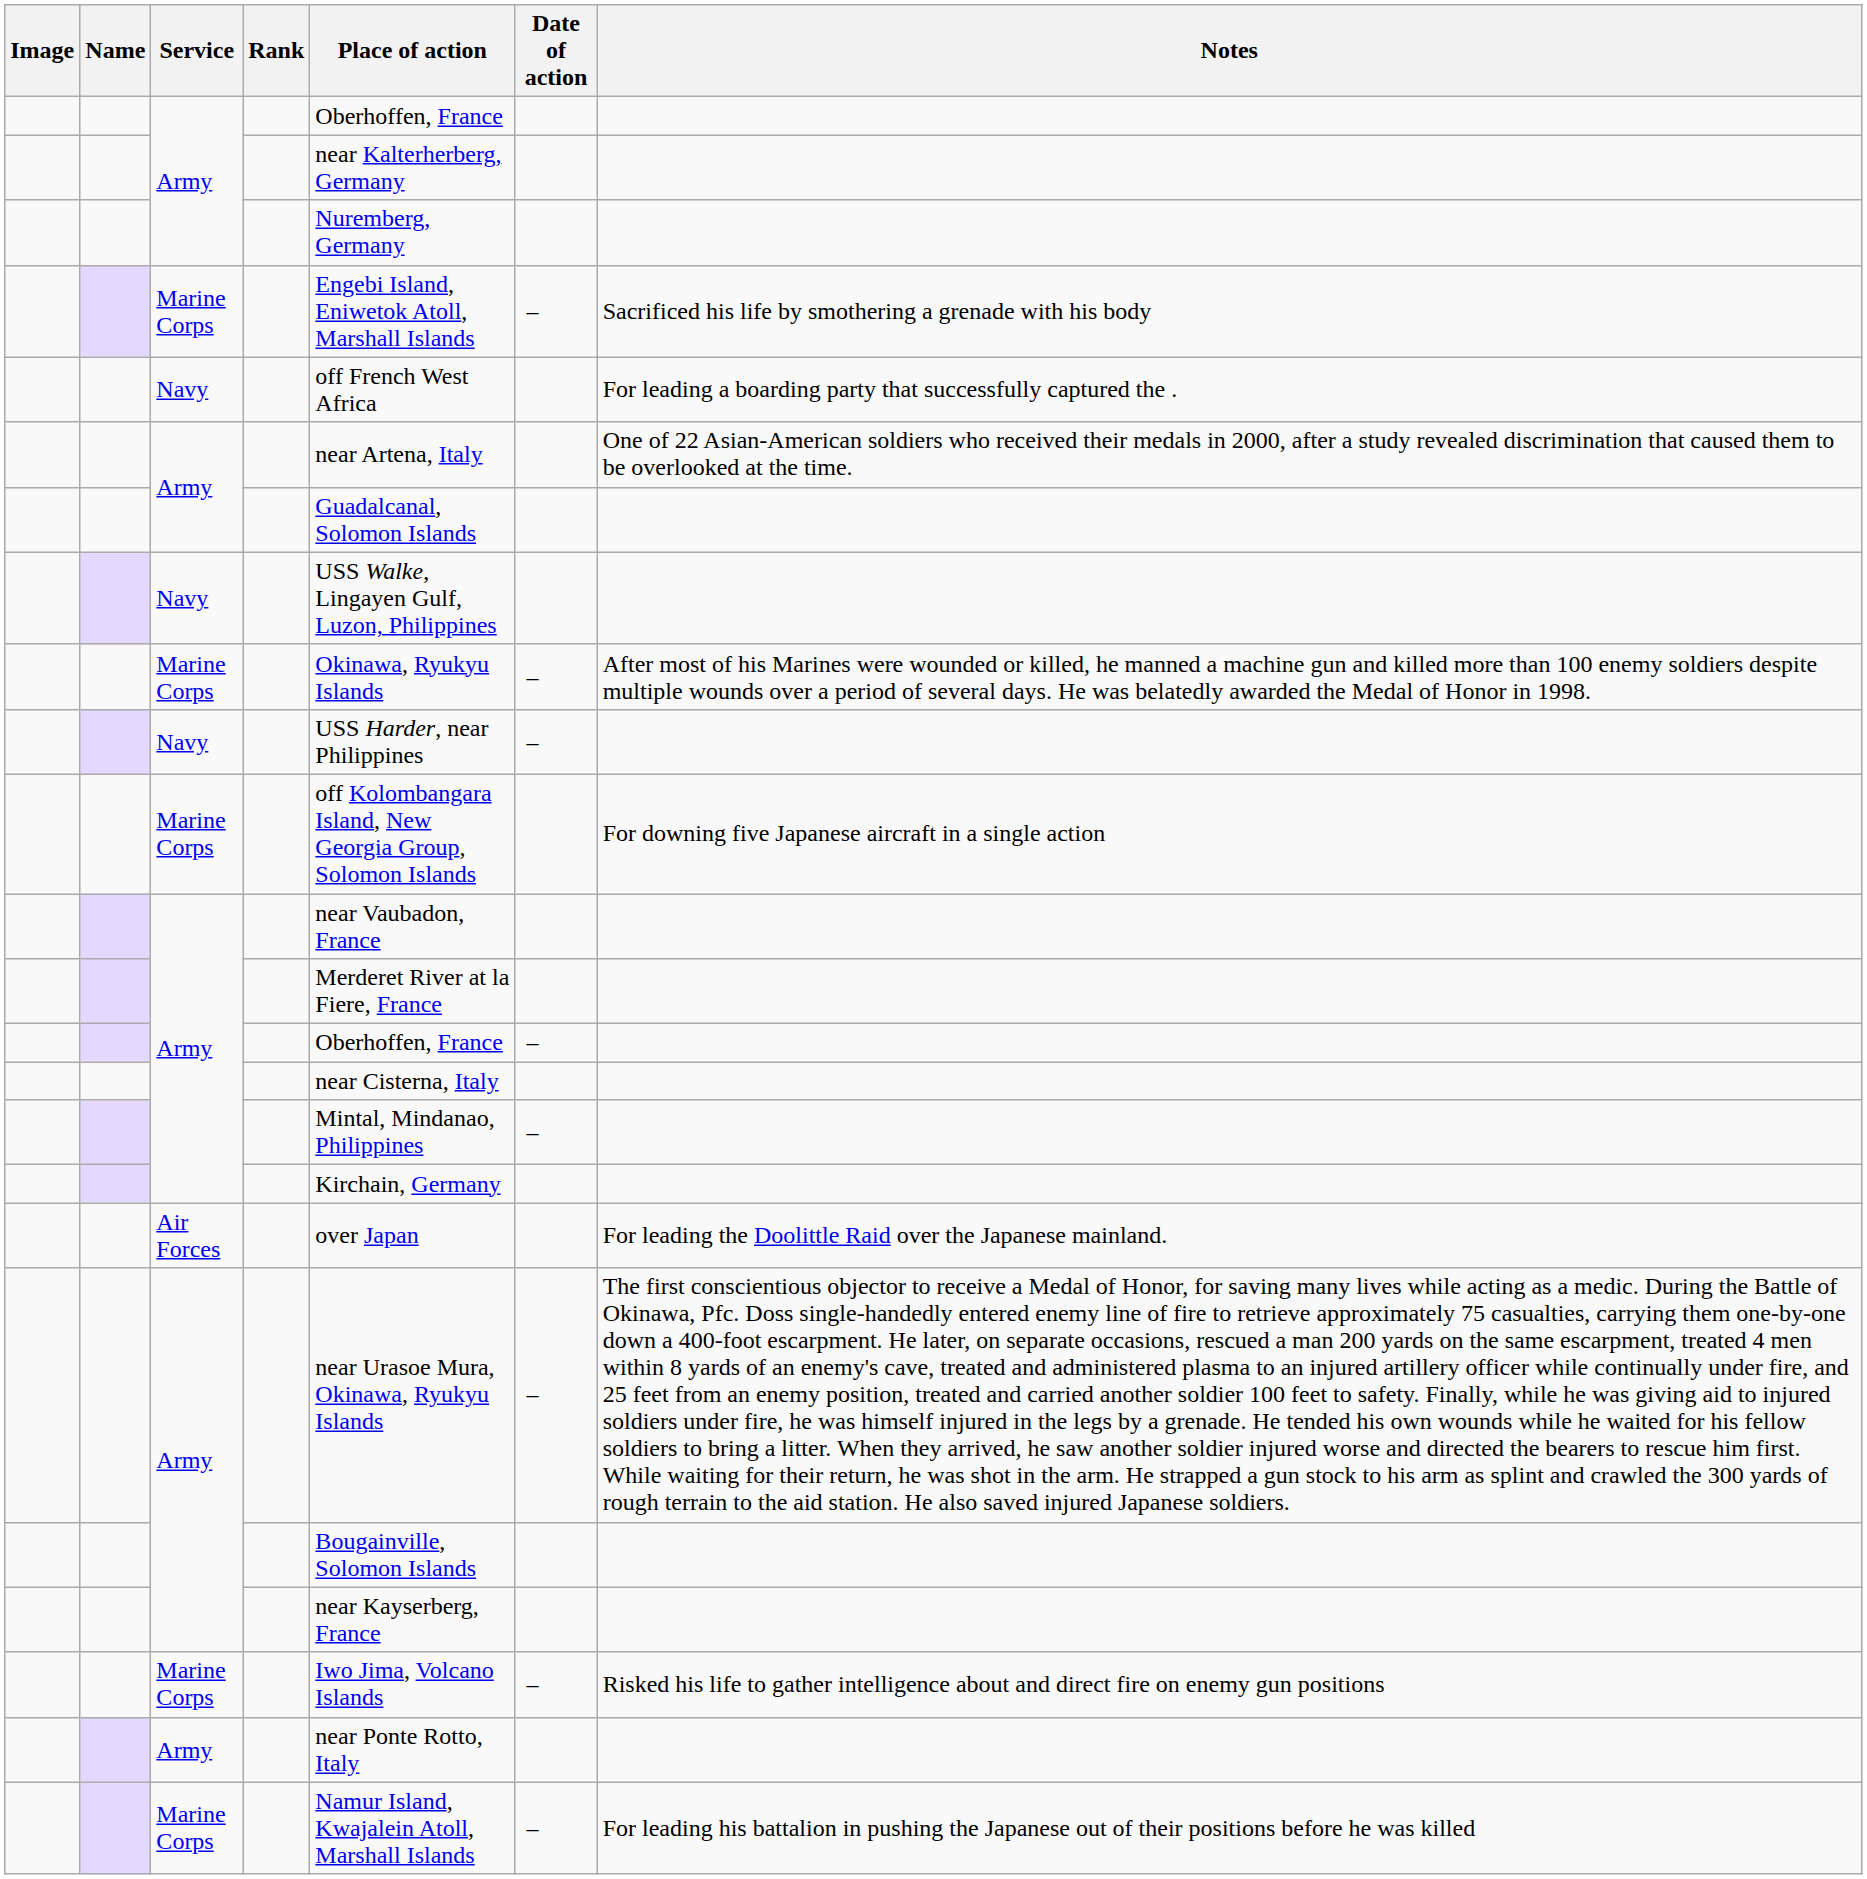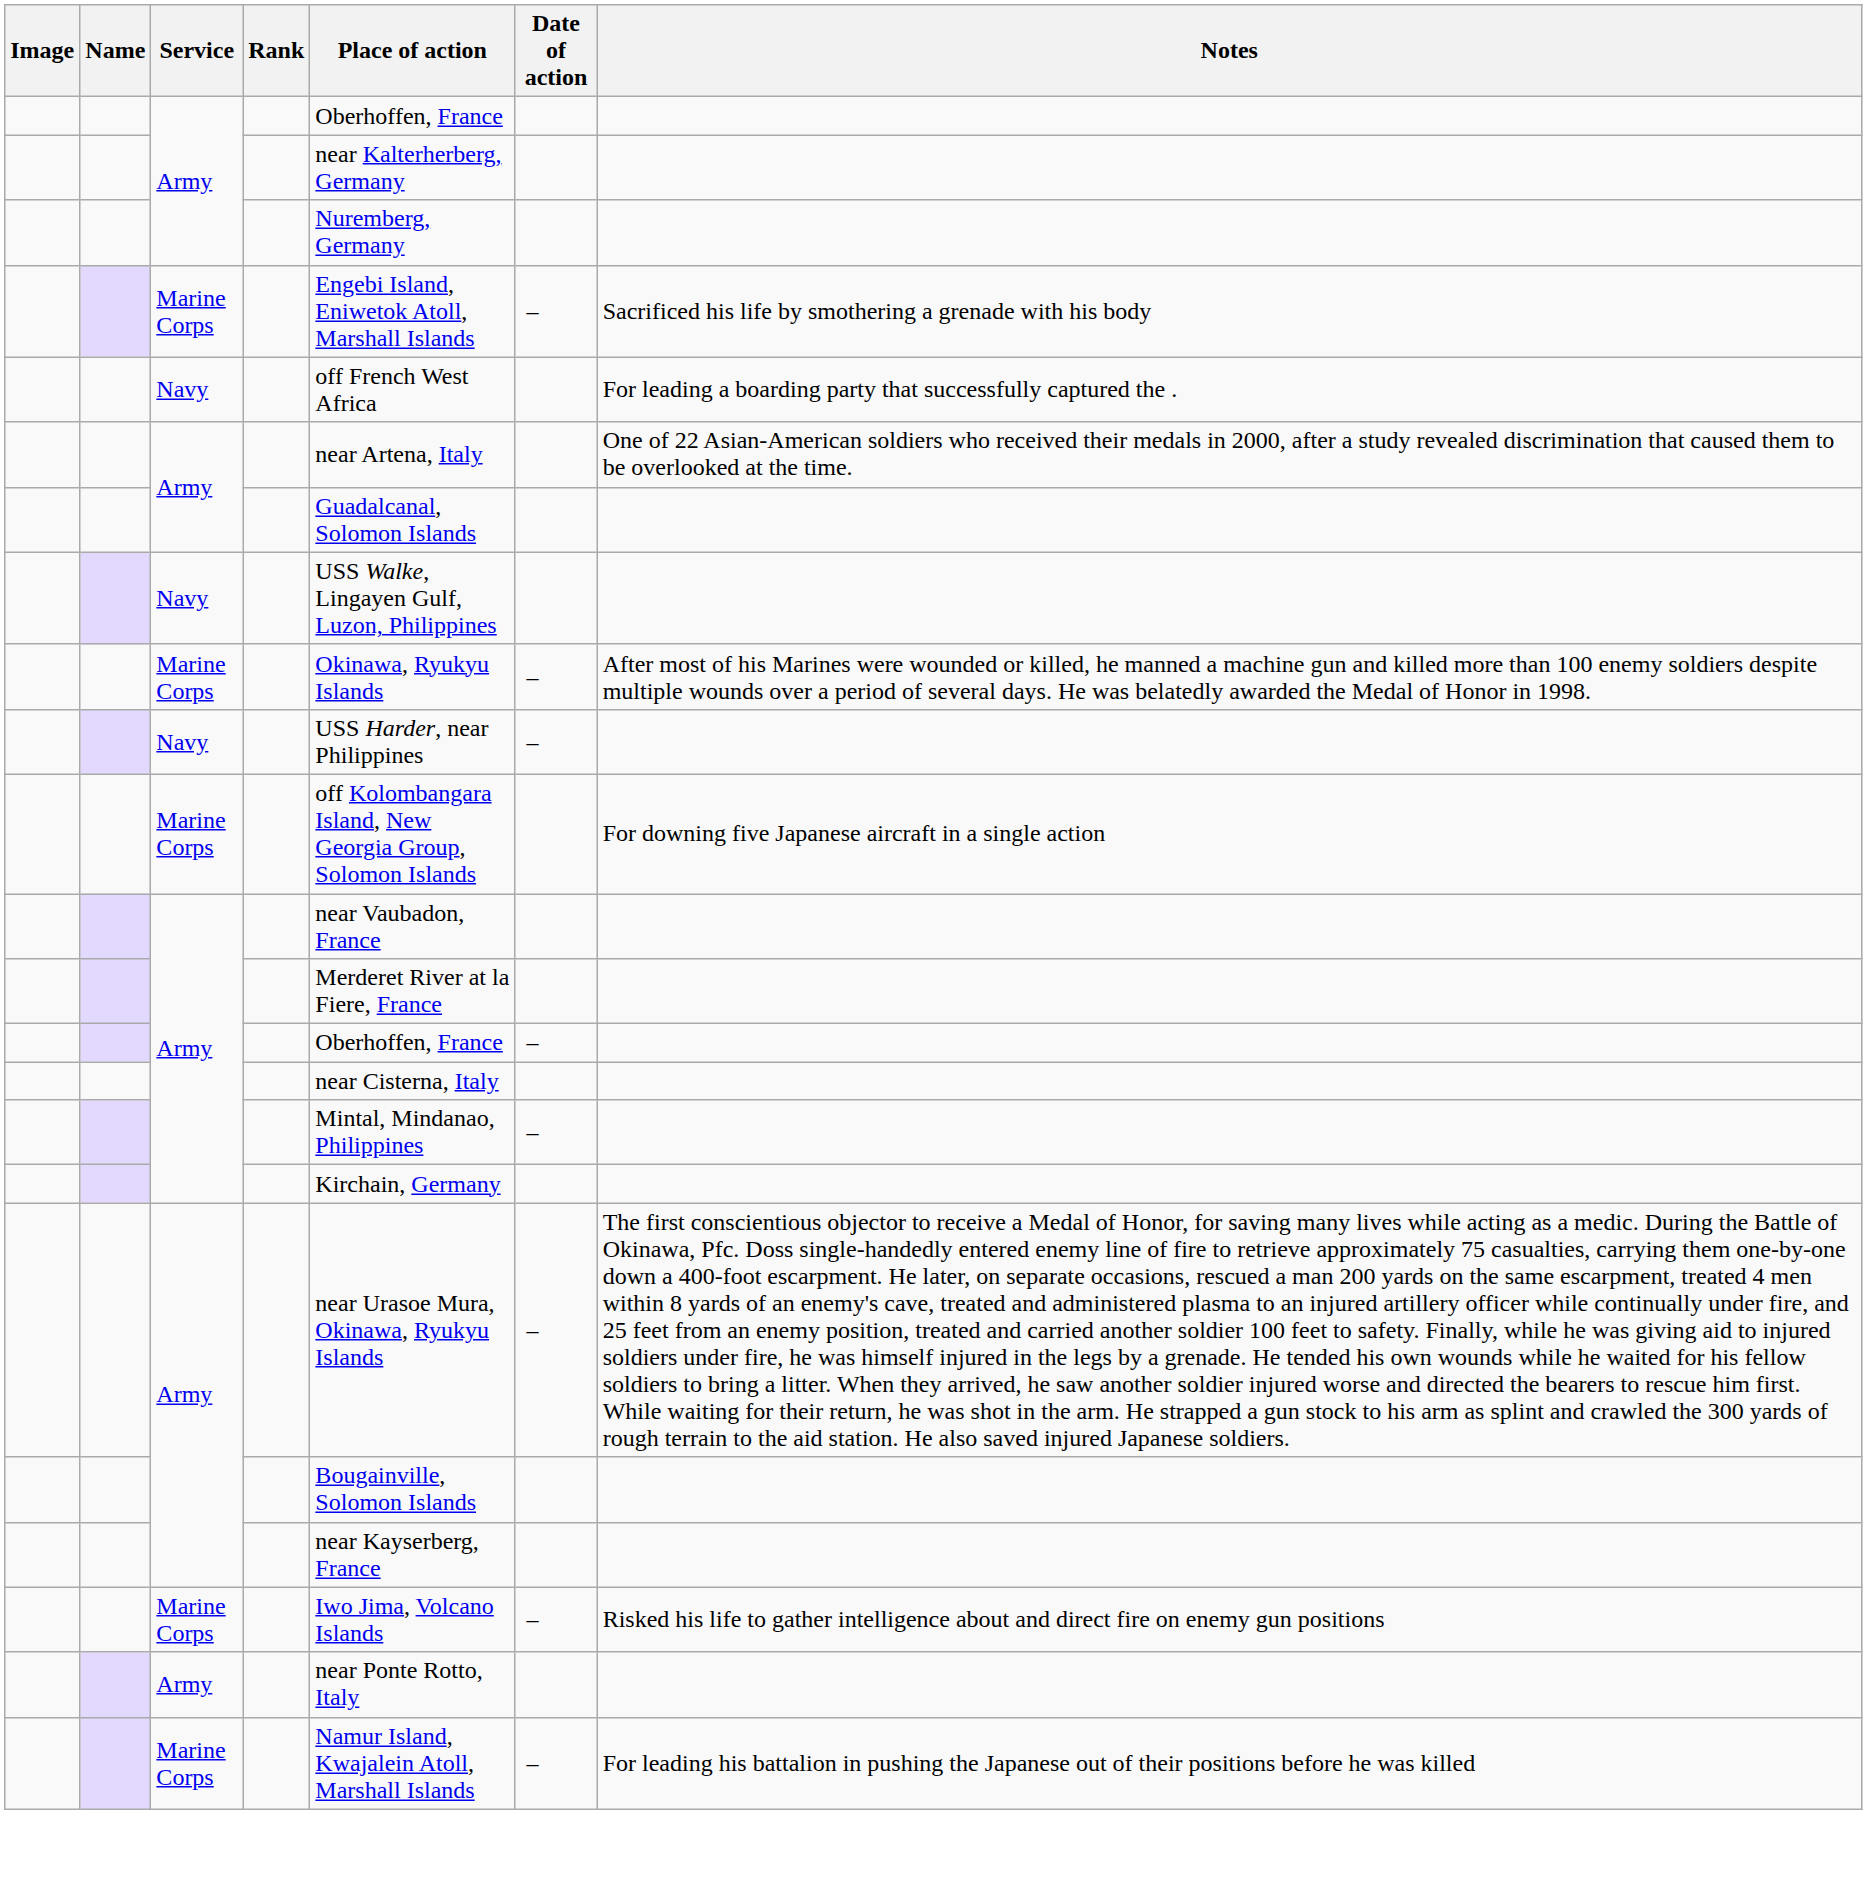- row: Air Forces | over Japan | For leading the Doolittle Raid over the Japanese mainland.
